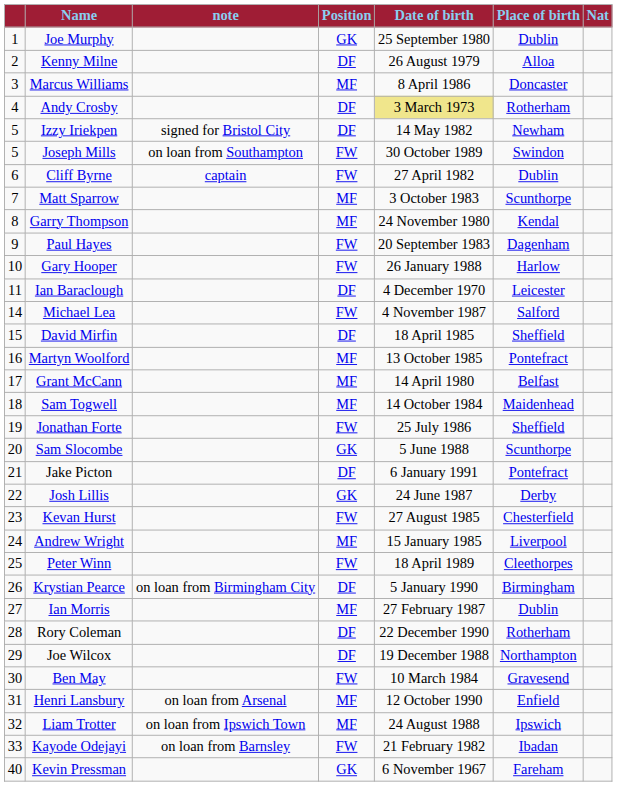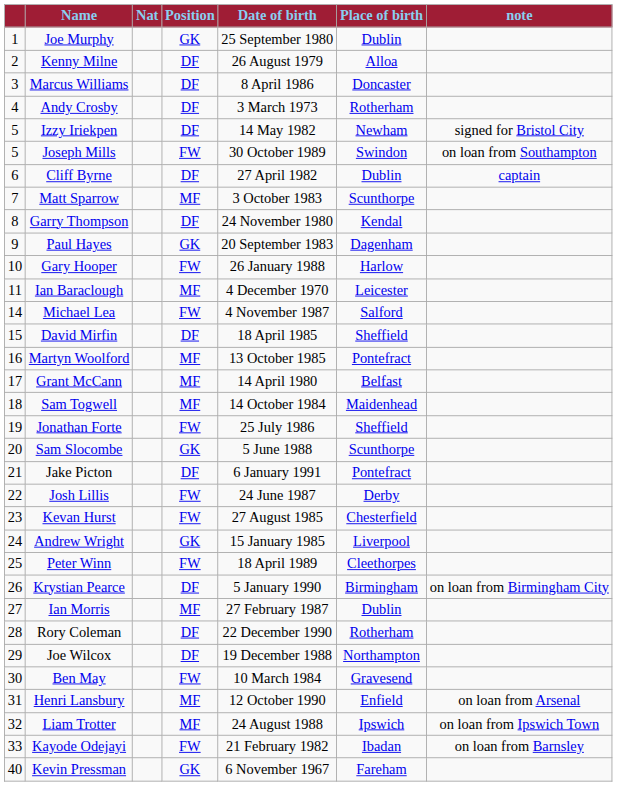columns swapped: Nat <-> note
Marcus Williams | Position: MF -> DF
Andy Crosby | Date of birth: khaki background -> no background
Cliff Byrne | Position: FW -> DF
Garry Thompson | Position: MF -> DF
Paul Hayes | Position: FW -> GK
Ian Baraclough | Position: DF -> MF
Josh Lillis | Position: GK -> FW
Andrew Wright | Position: MF -> GK
